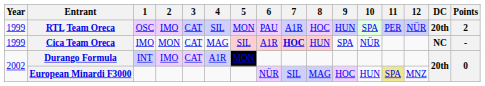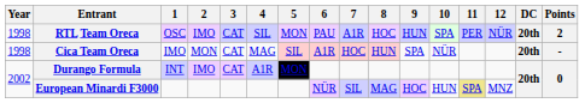RTL Team Oreca | Year: 1999 -> 1998
Cica Team Oreca | Year: 1999 -> 1998
Cica Team Oreca | 7: bold -> normal
Cica Team Oreca | DC: NC -> 20th
